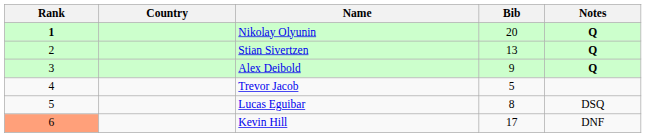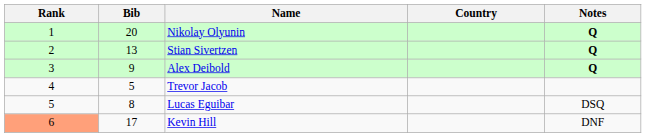columns swapped: Bib <-> Country
Nikolay Olyunin | Rank: bold -> normal
